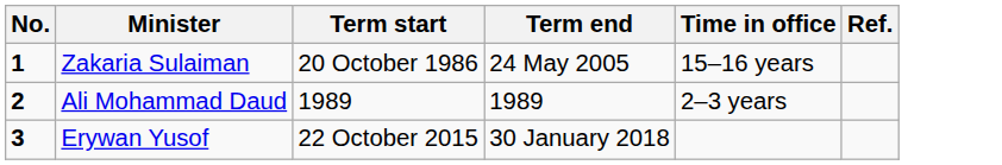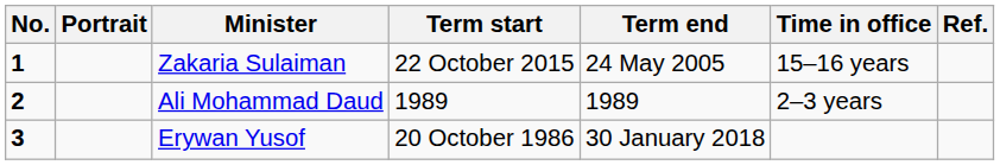+ column: Portrait
Zakaria Sulaiman | Term start: 20 October 1986 -> 22 October 2015
Erywan Yusof | Term start: 22 October 2015 -> 20 October 1986
